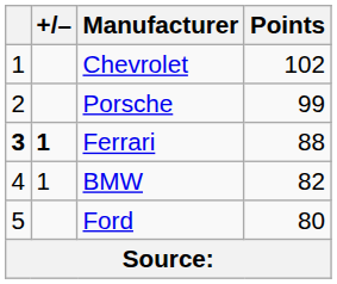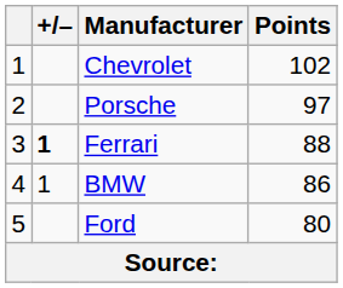Porsche | Points: 99 -> 97
Ferrari | column 1: bold -> normal
BMW | Points: 82 -> 86
